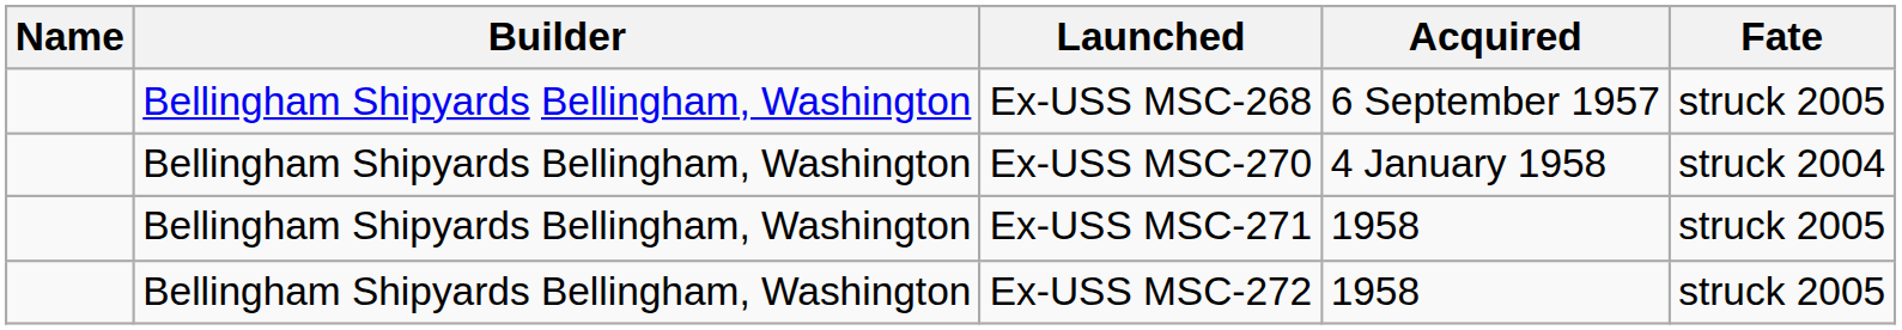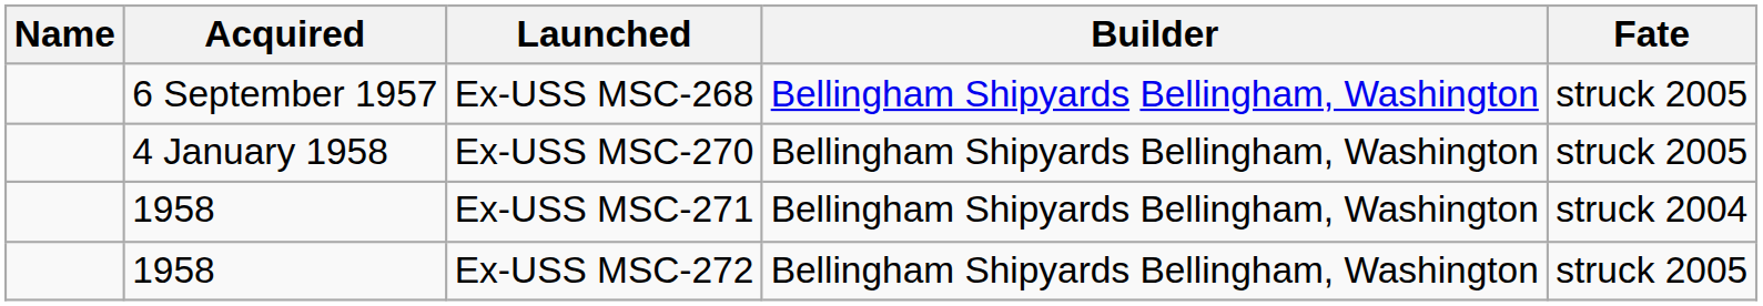columns swapped: Builder <-> Acquired
Ex-USS MSC-270 | Fate: struck 2004 -> struck 2005
Ex-USS MSC-271 | Fate: struck 2005 -> struck 2004
